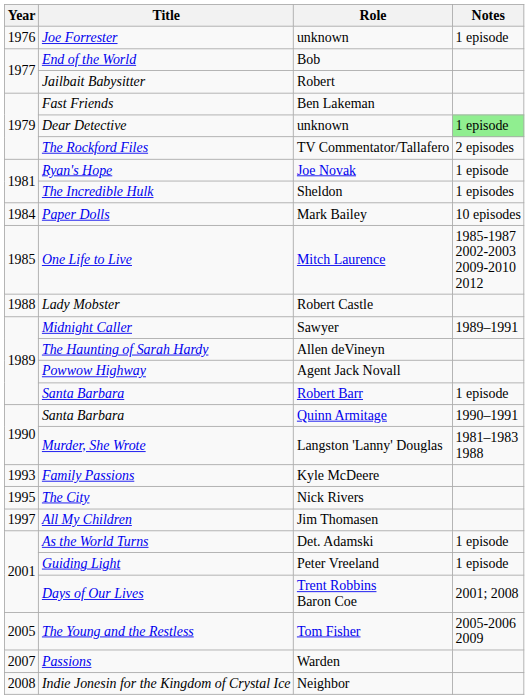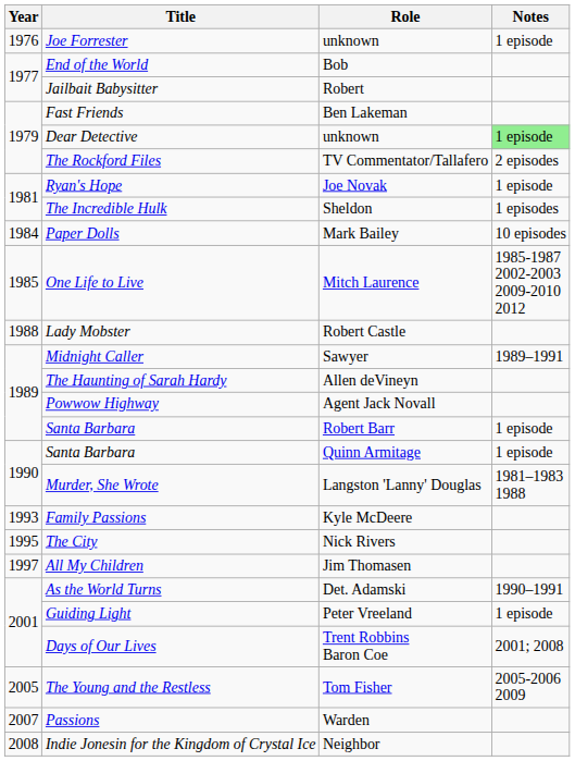Santa Barbara / Quinn Armitage | Notes: 1990–1991 -> 1 episode
As the World Turns | Notes: 1 episode -> 1990–1991
